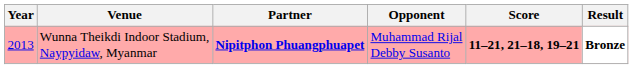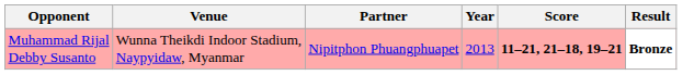columns swapped: Year <-> Opponent
Wunna Theikdi Indoor Stadium, Naypyidaw, Myanmar | Partner: bold -> normal
